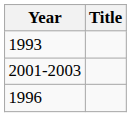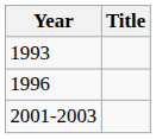rows swapped: 1996 <-> 2001-2003
